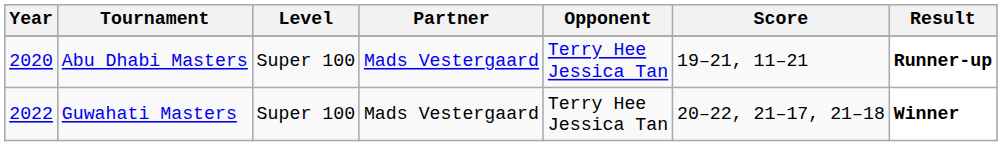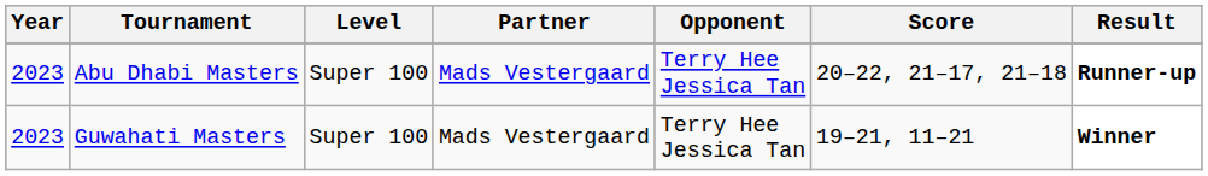Abu Dhabi Masters | Year: 2020 -> 2023
Abu Dhabi Masters | Score: 19–21, 11–21 -> 20–22, 21–17, 21–18
Guwahati Masters | Year: 2022 -> 2023
Guwahati Masters | Score: 20–22, 21–17, 21–18 -> 19–21, 11–21
